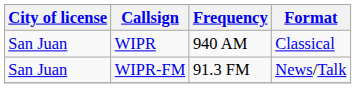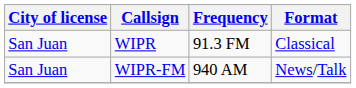WIPR | Frequency: 940 AM -> 91.3 FM
WIPR-FM | Frequency: 91.3 FM -> 940 AM
